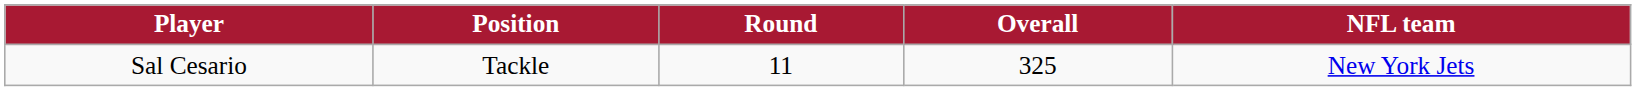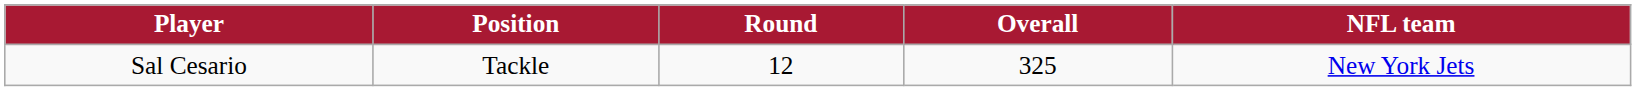Sal Cesario | Round: 11 -> 12
